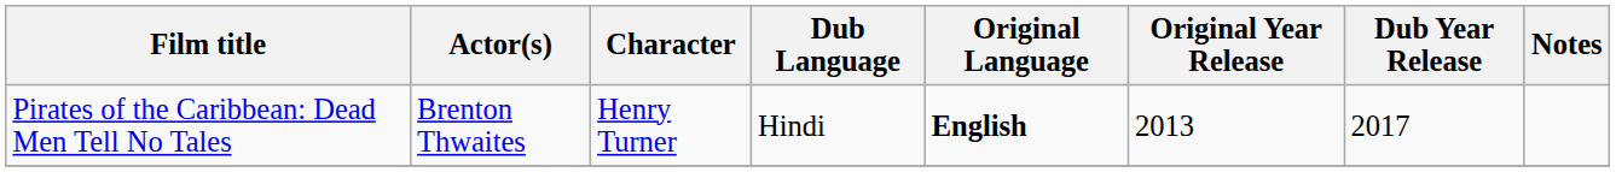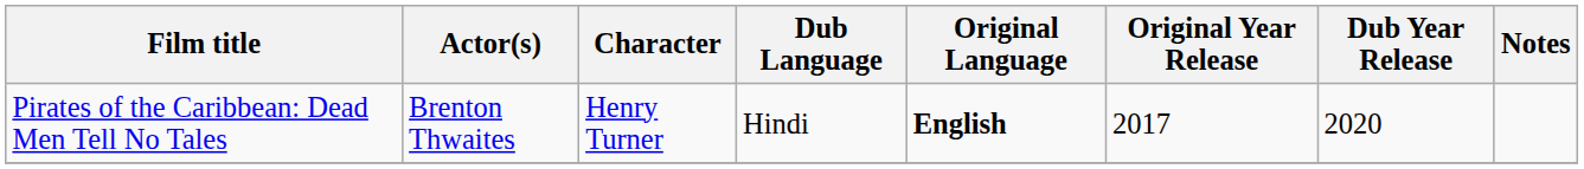Pirates of the Caribbean: Dead Men Tell No Tales | Original Year Release: 2013 -> 2017
Pirates of the Caribbean: Dead Men Tell No Tales | Dub Year Release: 2017 -> 2020
